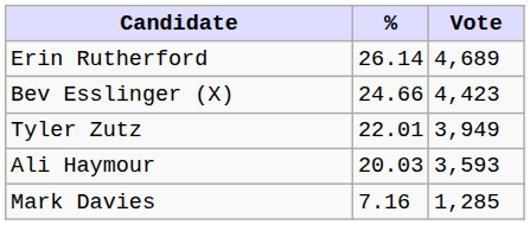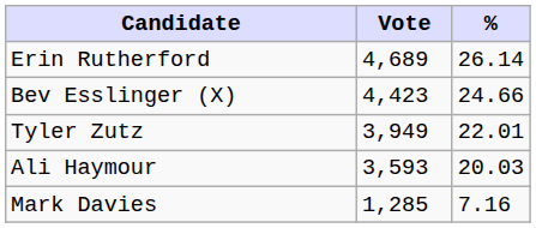columns swapped: Vote <-> %
